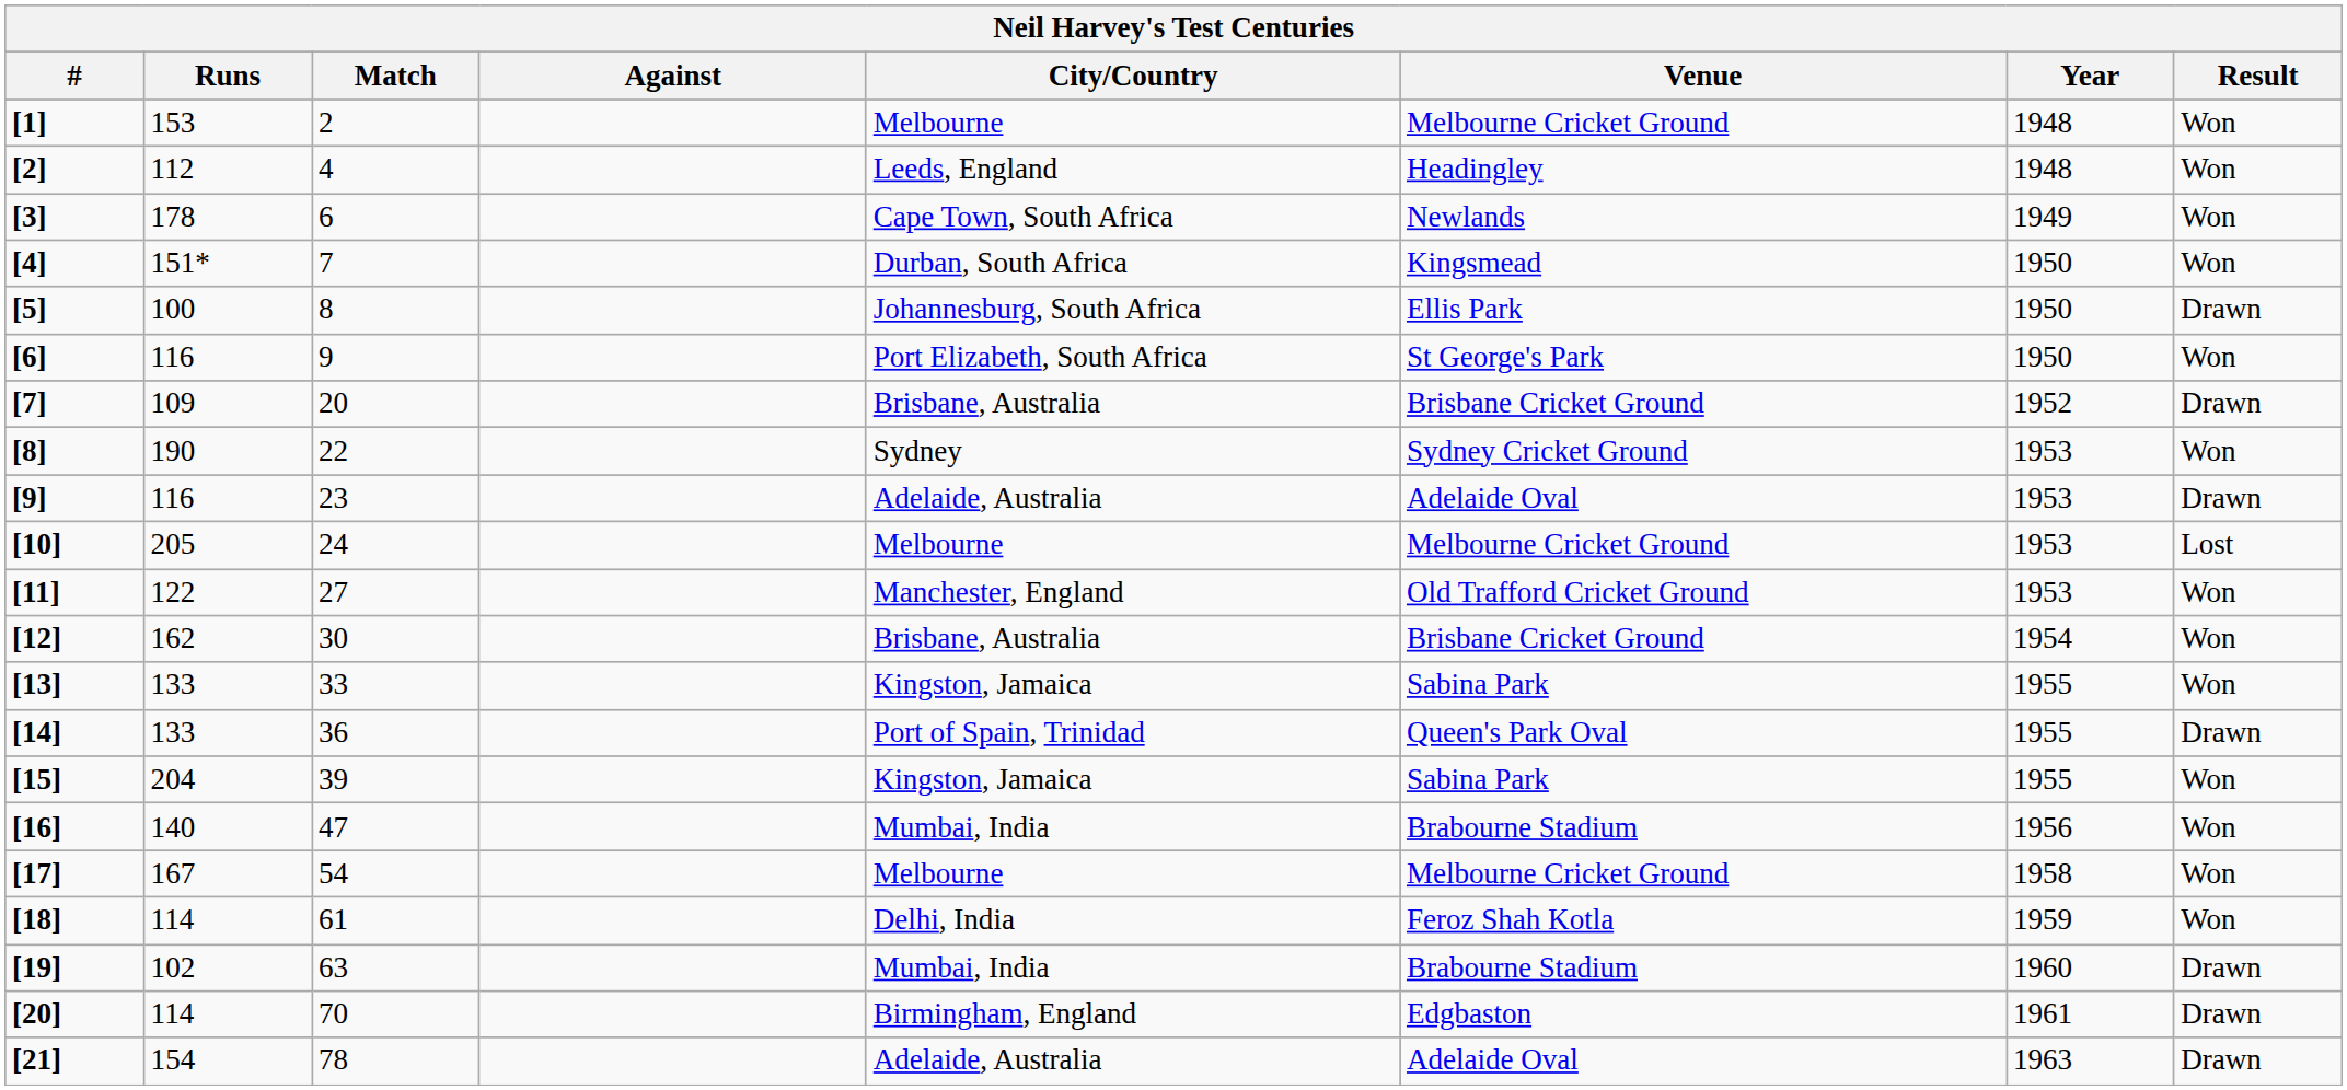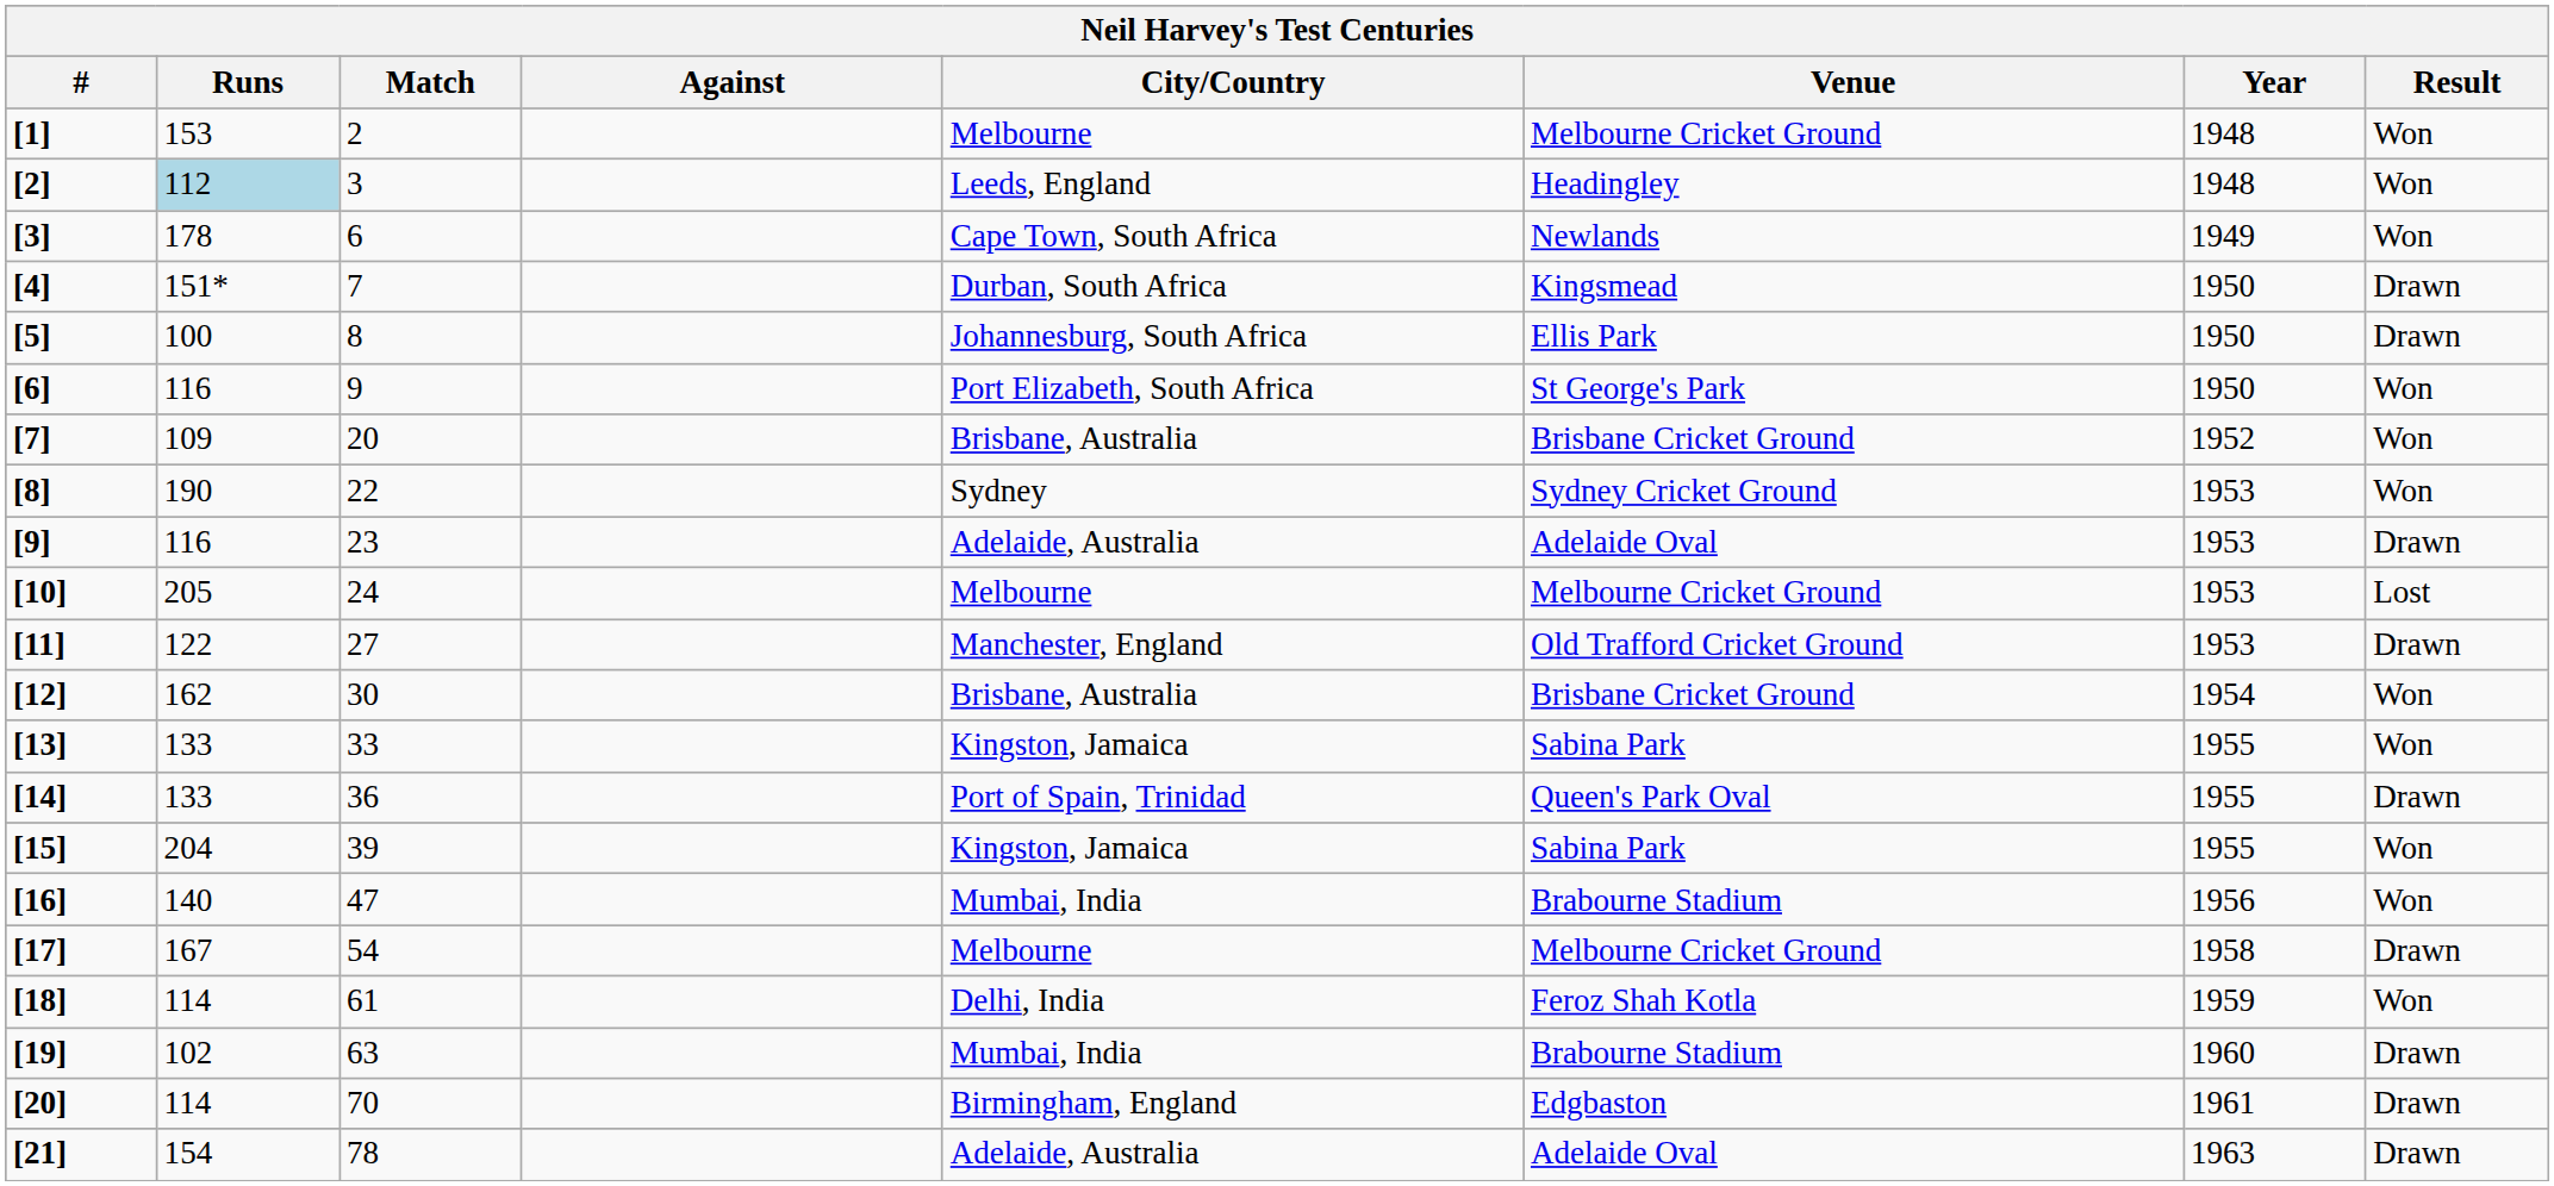[2] | Runs: no background -> lightblue background
[2] | Match: 4 -> 3
[4] | Result: Won -> Drawn
[7] | Result: Drawn -> Won
[11] | Result: Won -> Drawn
[17] | Result: Won -> Drawn
